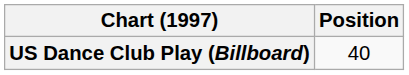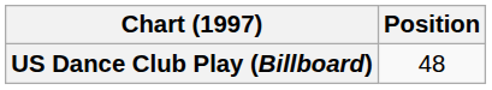US Dance Club Play (Billboard) | Position: 40 -> 48
